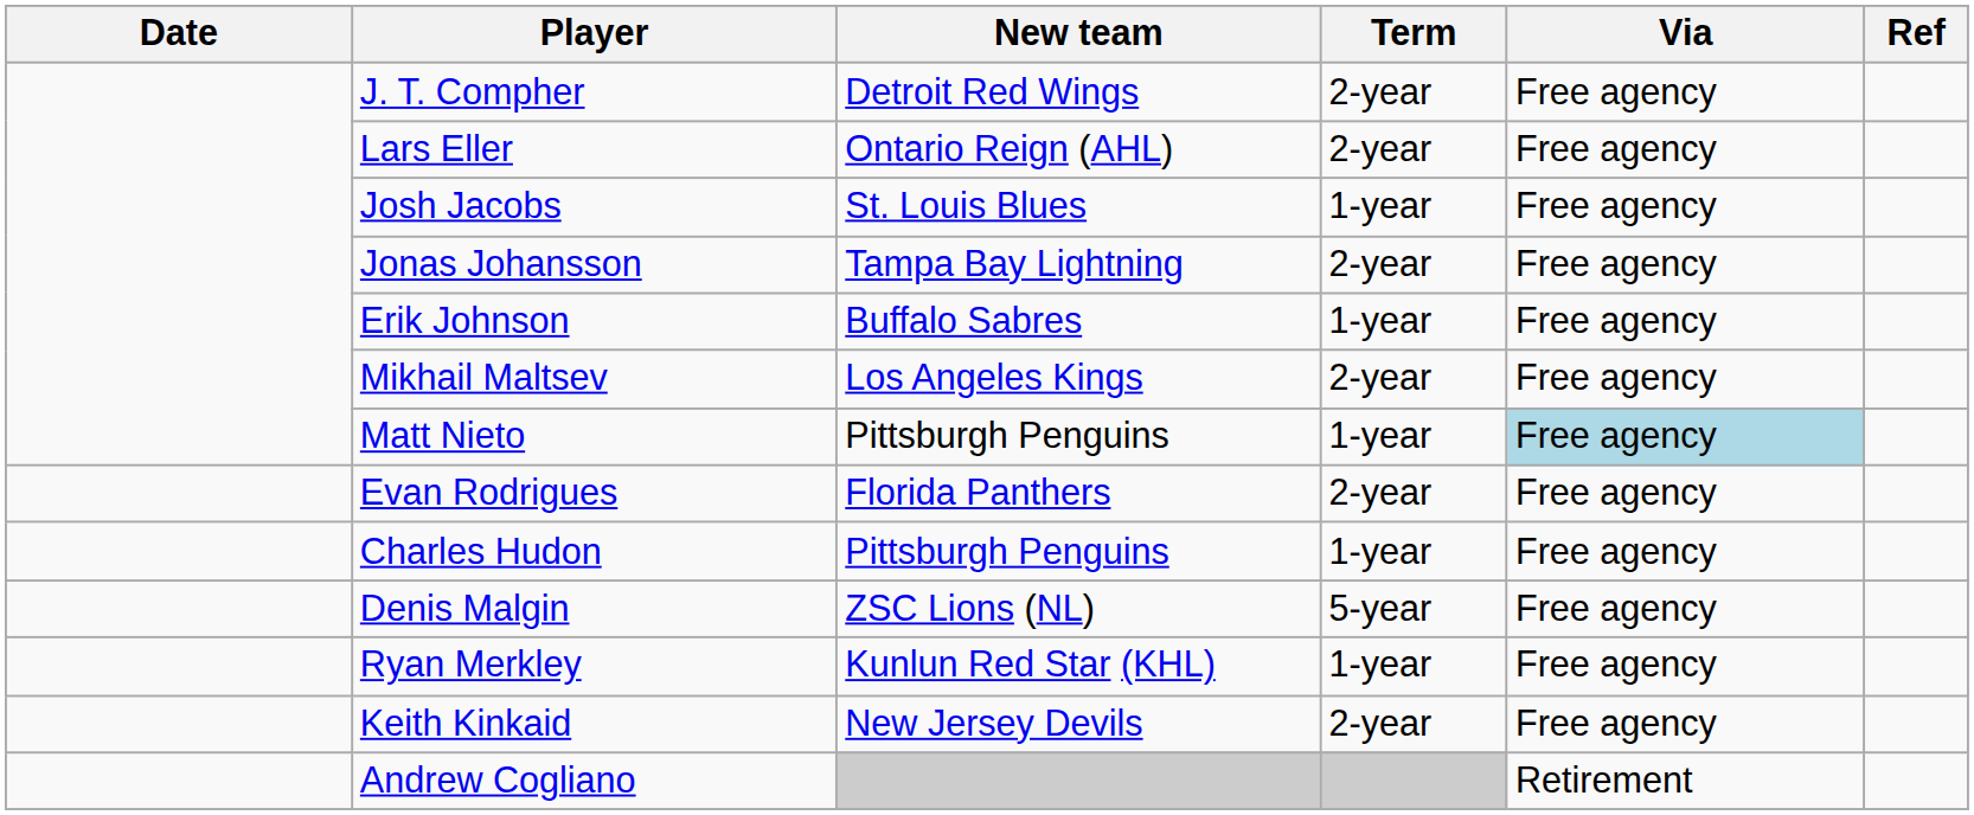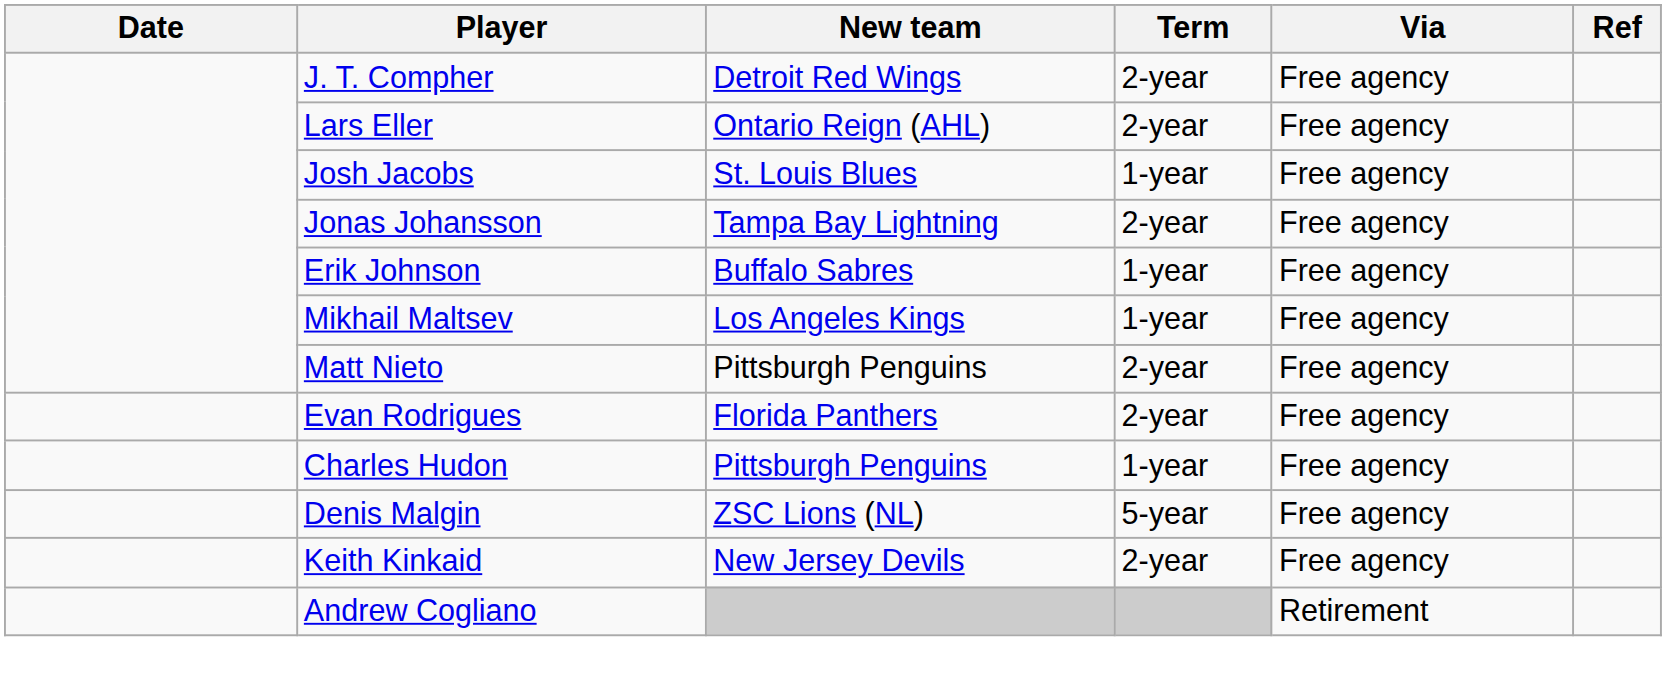Mikhail Maltsev | Term: 2-year -> 1-year
Matt Nieto | Term: 1-year -> 2-year
Matt Nieto | Via: lightblue background -> no background
- row: Ryan Merkley | Kunlun Red Star (KHL) | 1-year | Free agency
